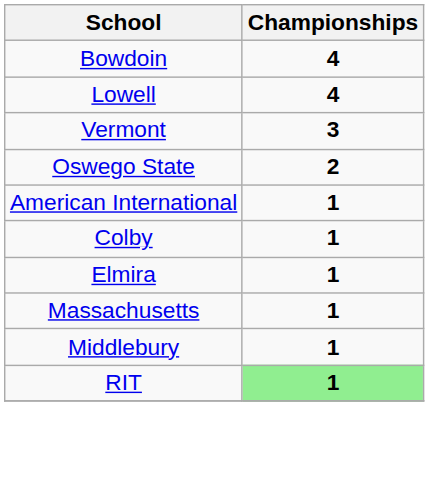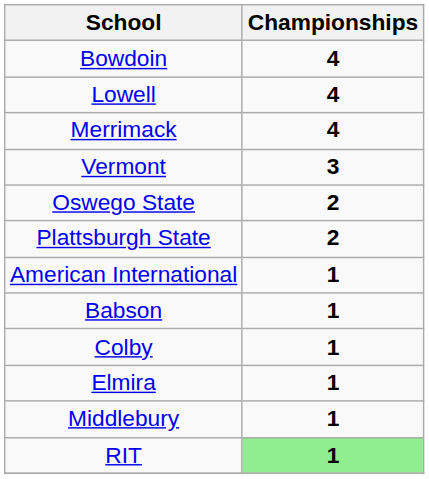+ row: Merrimack | 4
+ row: Plattsburgh State | 2
+ row: Babson | 1
- row: Massachusetts | 1
